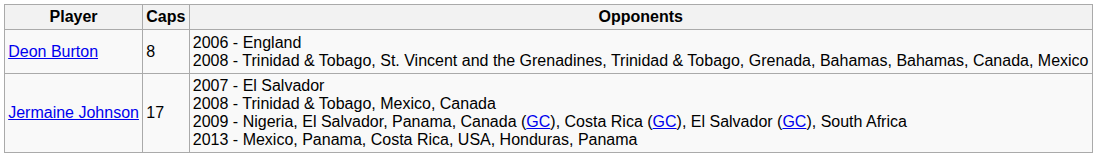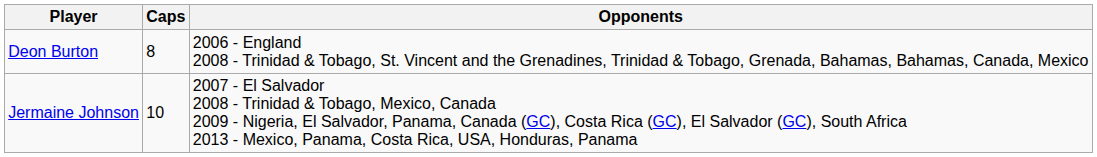Jermaine Johnson | Caps: 17 -> 10
